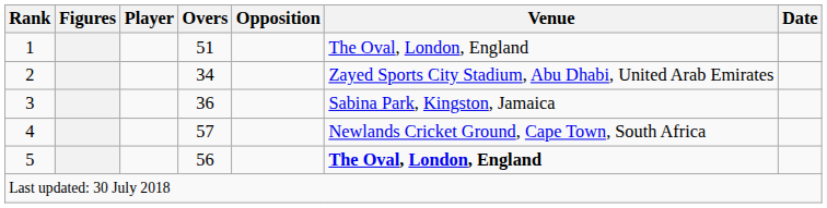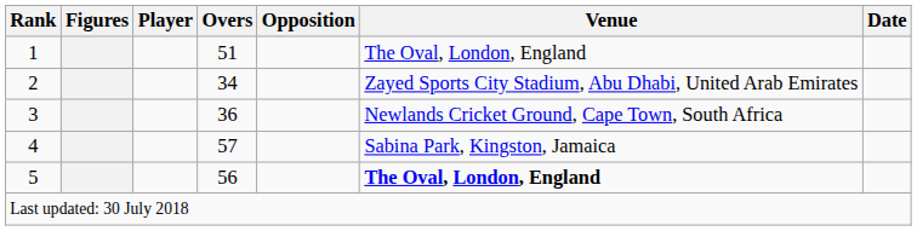3 | Venue: Sabina Park, Kingston, Jamaica -> Newlands Cricket Ground, Cape Town, South Africa
4 | Venue: Newlands Cricket Ground, Cape Town, South Africa -> Sabina Park, Kingston, Jamaica
